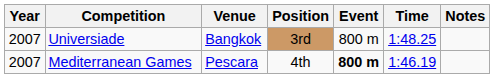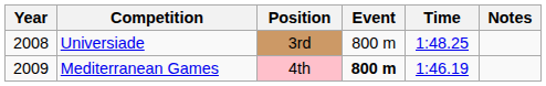- column: Venue | Bangkok | Pescara
Universiade | Year: 2007 -> 2008
Mediterranean Games | Year: 2007 -> 2009
Mediterranean Games | Position: no background -> pink background
